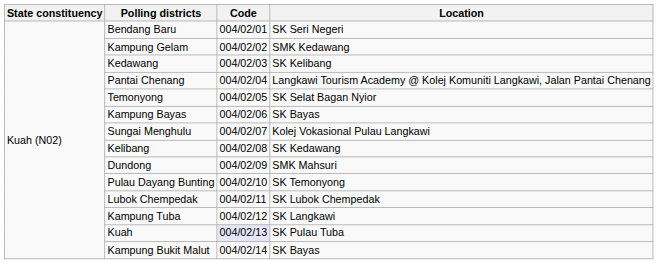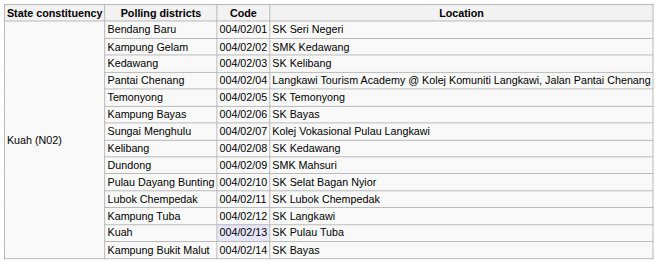Temonyong | Location: SK Selat Bagan Nyior -> SK Temonyong
Pulau Dayang Bunting | Location: SK Temonyong -> SK Selat Bagan Nyior
